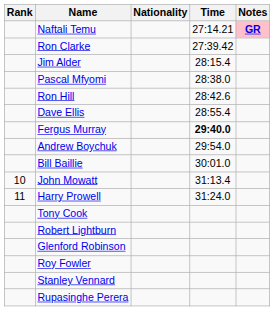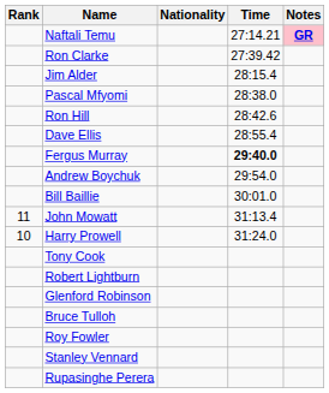John Mowatt | Rank: 10 -> 11
Harry Prowell | Rank: 11 -> 10
+ row: Bruce Tulloh
